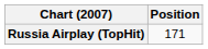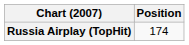Russia Airplay (TopHit) | Position: 171 -> 174
